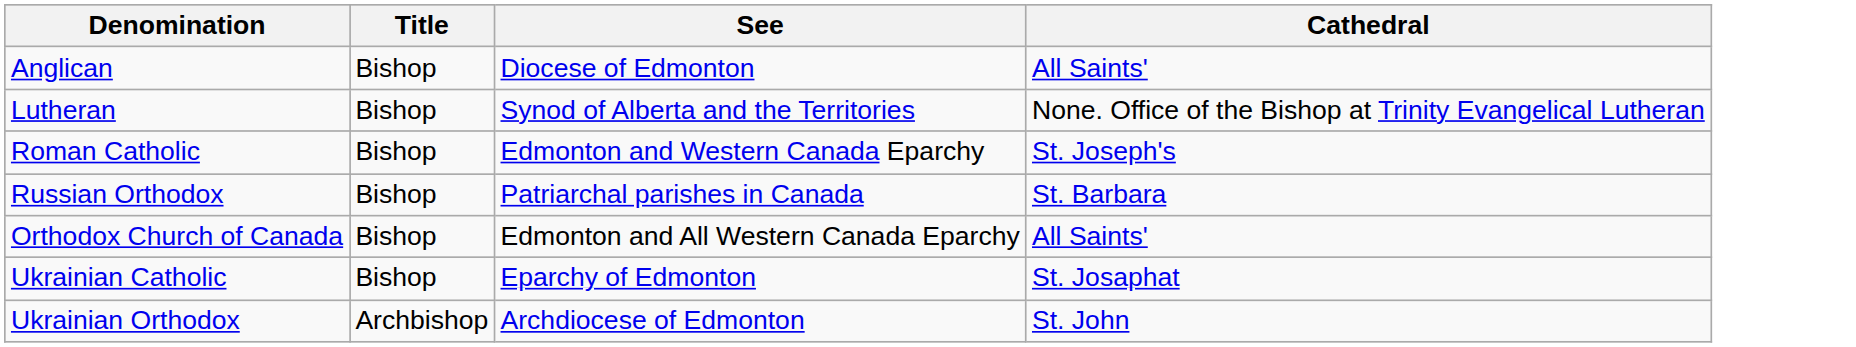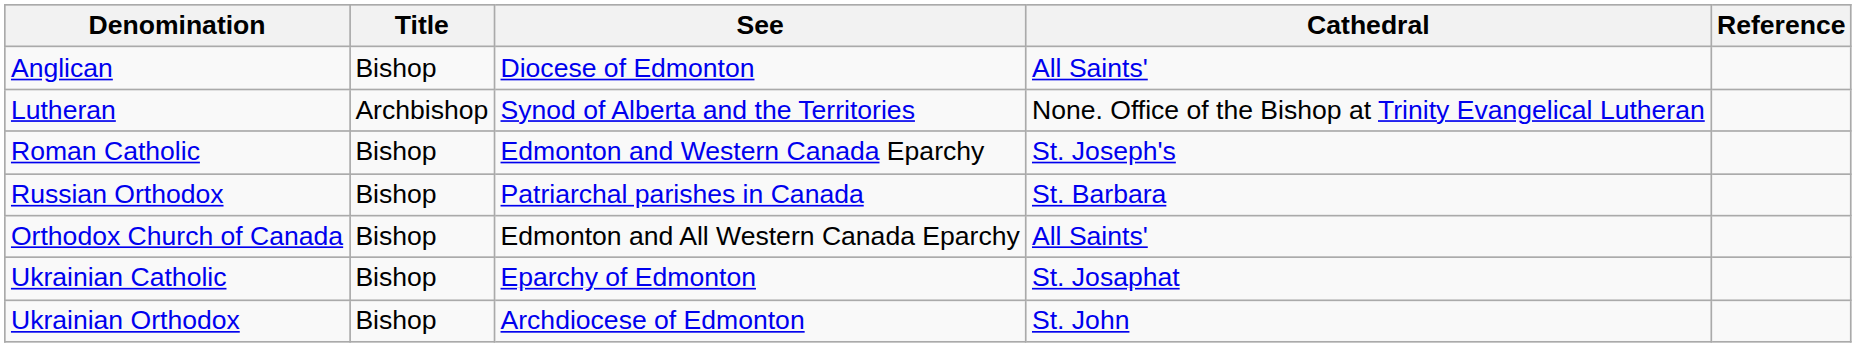+ column: Reference
Lutheran | Title: Bishop -> Archbishop
Ukrainian Orthodox | Title: Archbishop -> Bishop
